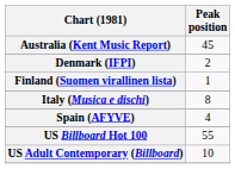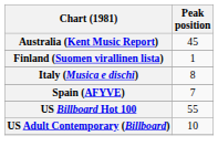- row: Denmark (IFPI) | 2
Spain (AFYVE) | Peak position: 4 -> 7
